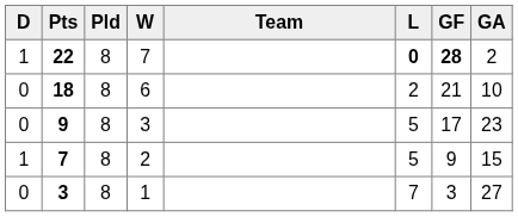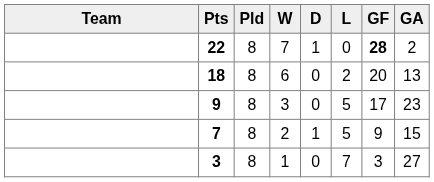columns swapped: Team <-> D
22 | L: bold -> normal
18 | GF: 21 -> 20
18 | GA: 10 -> 13
